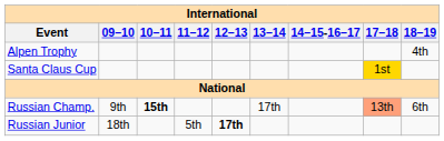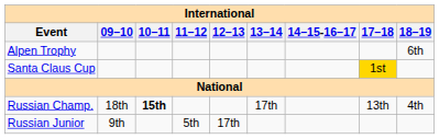Alpen Trophy | 18–19: 4th -> 6th
Russian Champ. | 09–10: 9th -> 18th
Russian Champ. | 17–18: lightsalmon background -> no background
Russian Champ. | 18–19: 6th -> 4th
Russian Junior | 09–10: 18th -> 9th
Russian Junior | 12–13: bold -> normal
